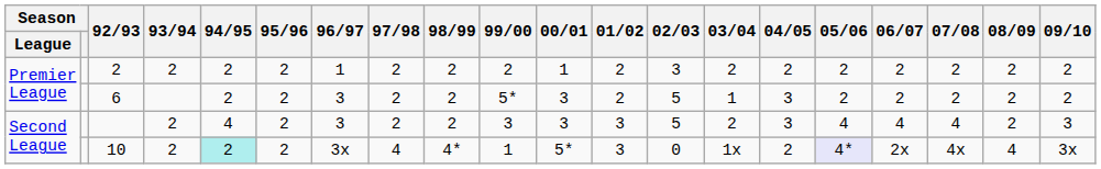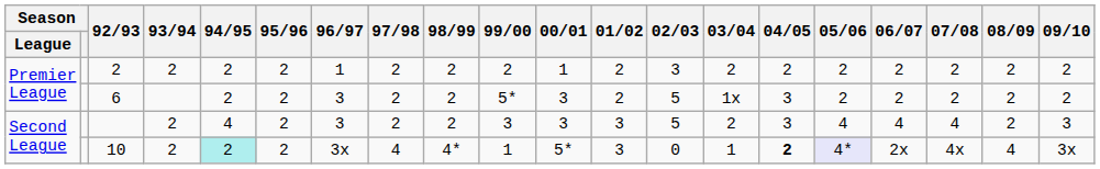6 | 03/04: 1 -> 1x
10 | 03/04: 1x -> 1
10 | 04/05: normal -> bold
